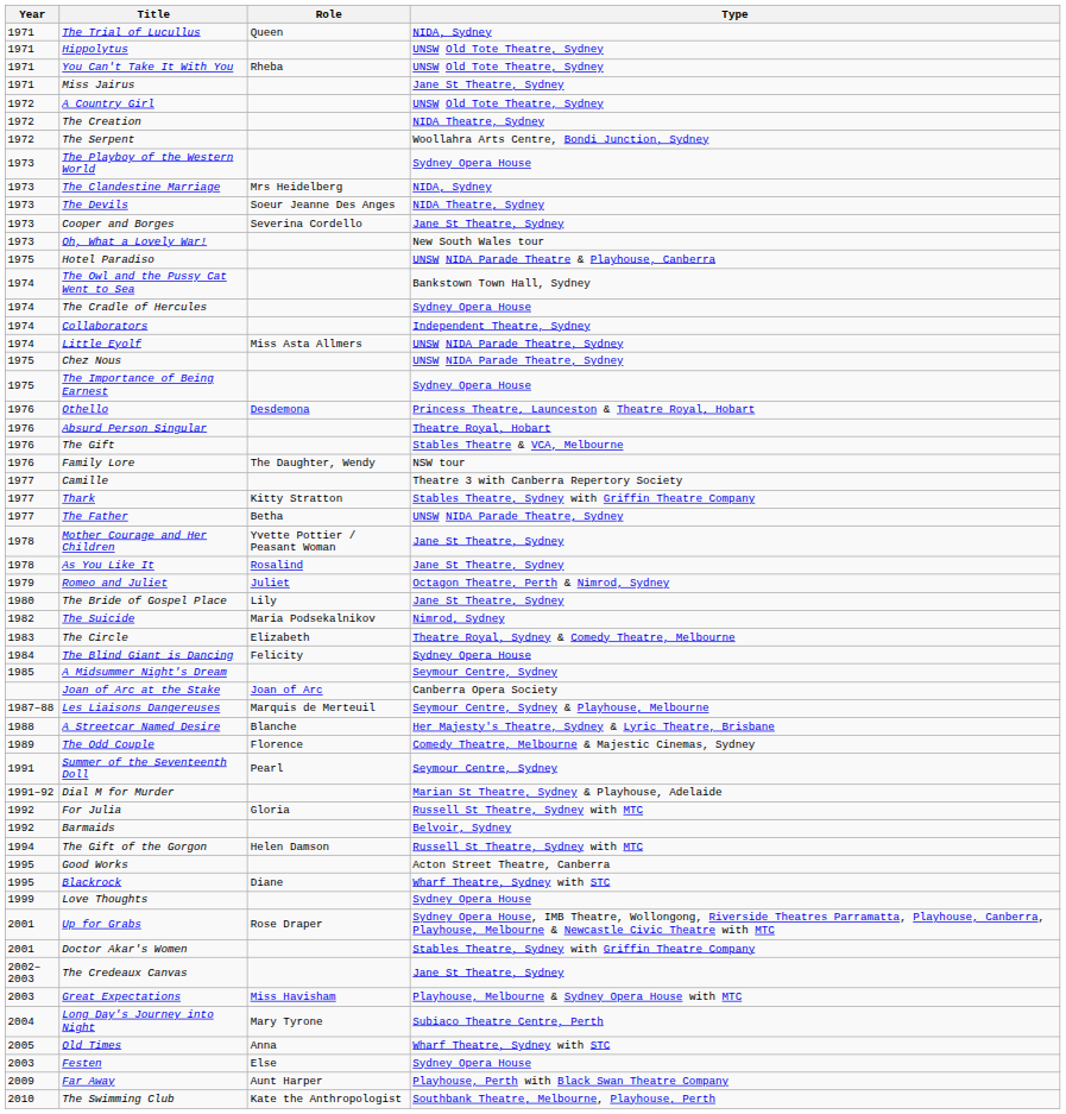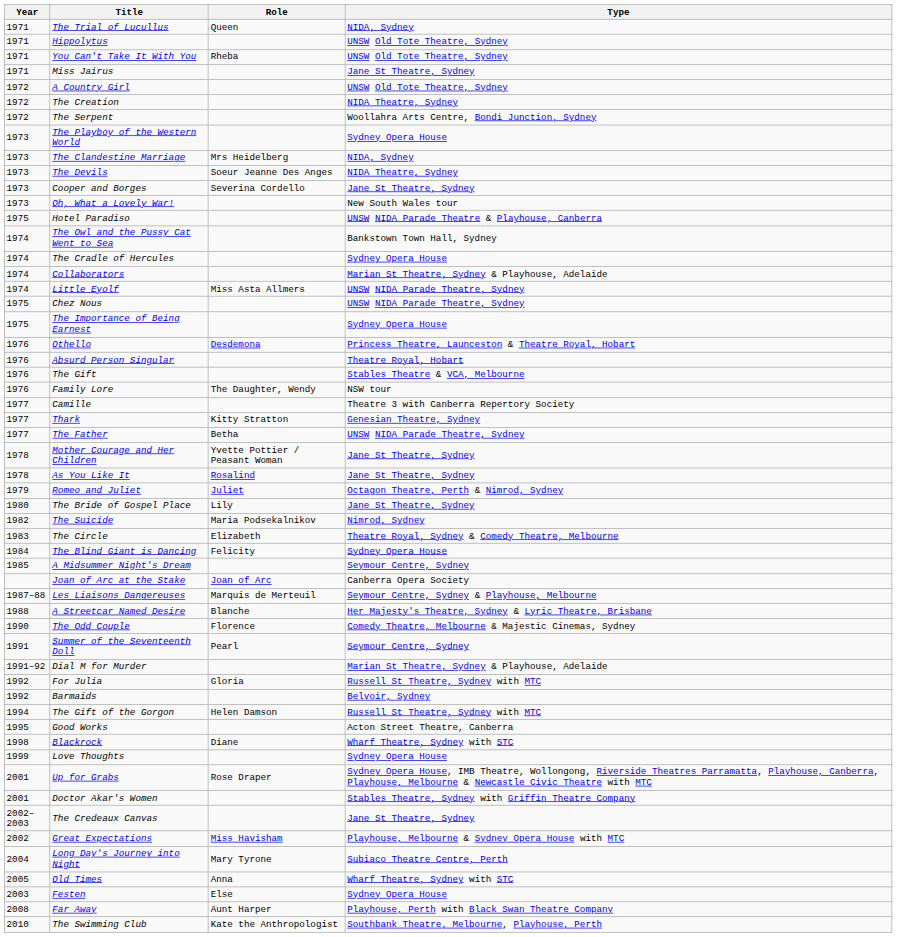Collaborators | Type: Independent Theatre, Sydney -> Marian St Theatre, Sydney & Playhouse, Adelaide
Thark | Type: Stables Theatre, Sydney with Griffin Theatre Company -> Genesian Theatre, Sydney
The Odd Couple | Year: 1989 -> 1990
Blackrock | Year: 1995 -> 1998
Great Expectations | Year: 2003 -> 2002
Far Away | Year: 2009 -> 2008
